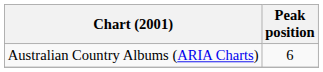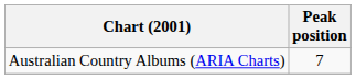Australian Country Albums (ARIA Charts) | Peak position: 6 -> 7
